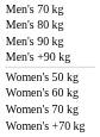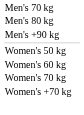- row: Men's 90 kg
